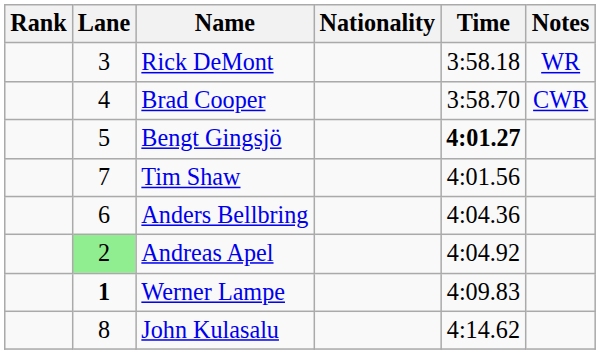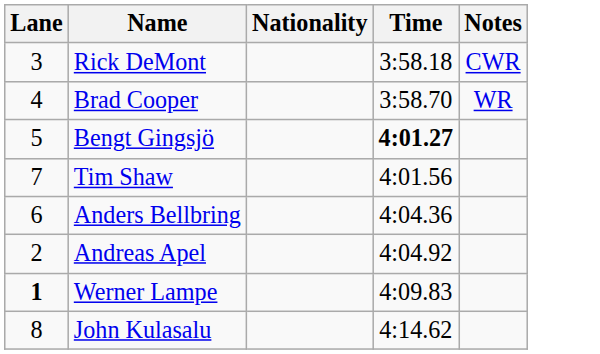- column: Rank
Rick DeMont | Notes: WR -> CWR
Brad Cooper | Notes: CWR -> WR
Andreas Apel | Lane: lightgreen background -> no background
